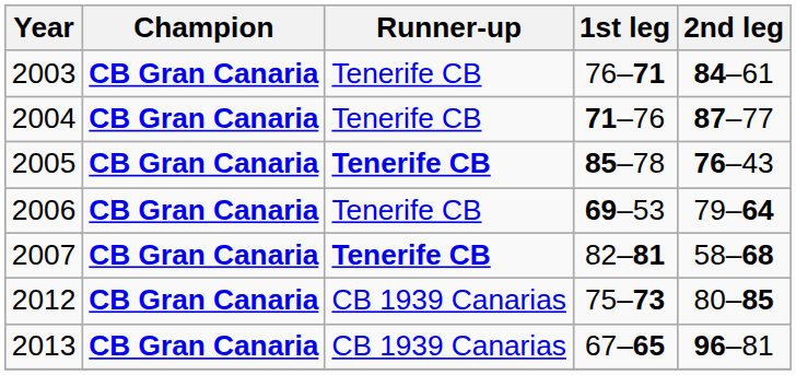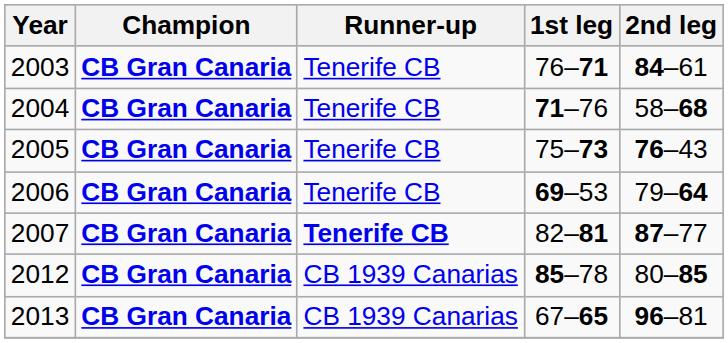2004 | 2nd leg: 87–77 -> 58–68
2005 | Runner-up: bold -> normal
2005 | 1st leg: 85–78 -> 75–73
2007 | 2nd leg: 58–68 -> 87–77
2012 | 1st leg: 75–73 -> 85–78
